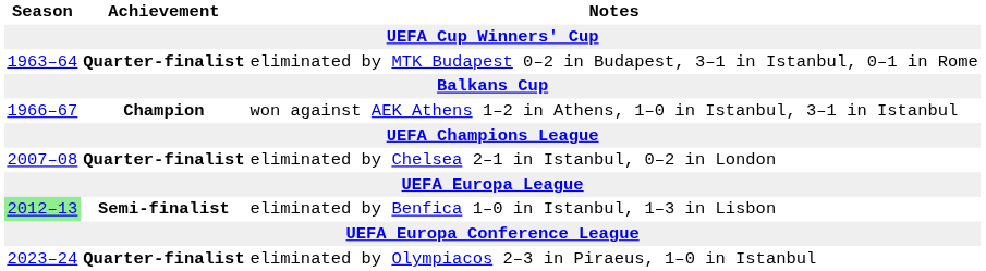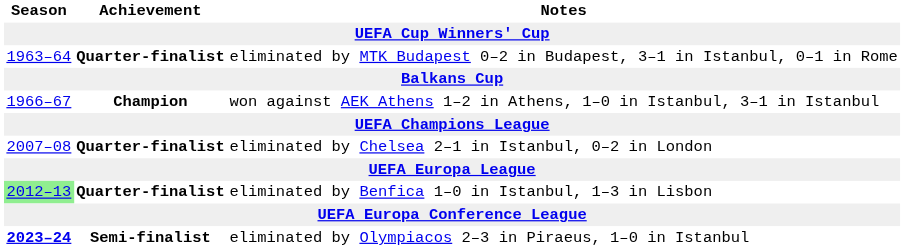eliminated by Benfica 1–0 in Istanbul, 1–3 in Lisbon | Achievement: Semi-finalist -> Quarter-finalist
eliminated by Olympiacos 2–3 in Piraeus, 1–0 in Istanbul | Season: normal -> bold
eliminated by Olympiacos 2–3 in Piraeus, 1–0 in Istanbul | Achievement: Quarter-finalist -> Semi-finalist
